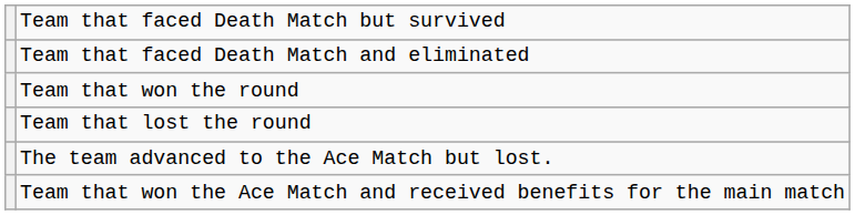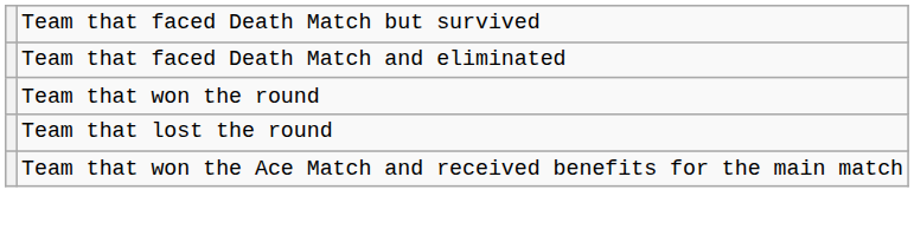- row: The team advanced to the Ace Match but lost.
